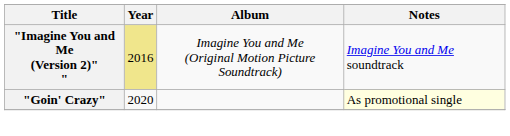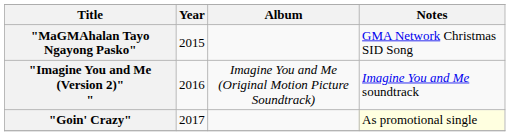+ row: "MaGMAhalan Tayo Ngayong Pasko" | 2015 | GMA Network Christmas SID Song
"Imagine You and Me (Version 2)" " | Year: khaki background -> no background
"Goin' Crazy" | Year: 2020 -> 2017
